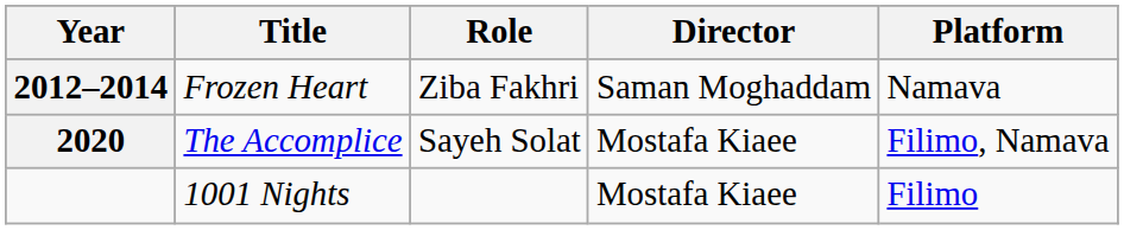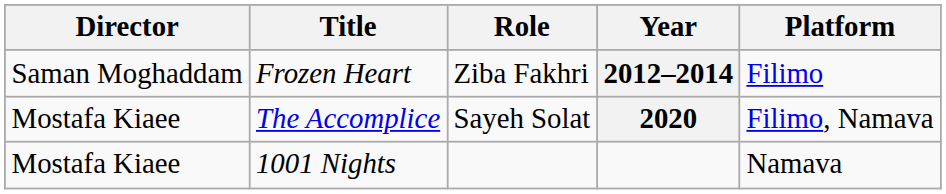columns swapped: Year <-> Director
Frozen Heart | Platform: Namava -> Filimo
1001 Nights | Platform: Filimo -> Namava
